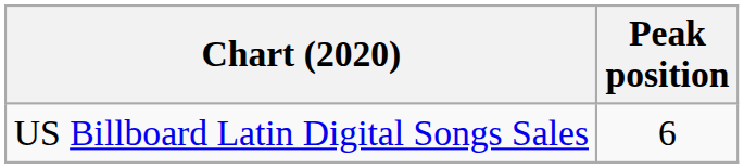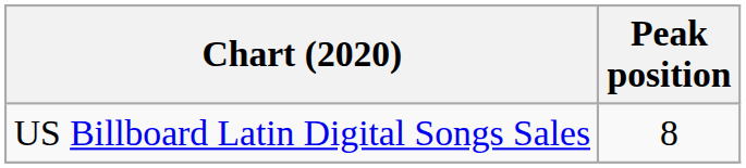US Billboard Latin Digital Songs Sales | Peak position: 6 -> 8
